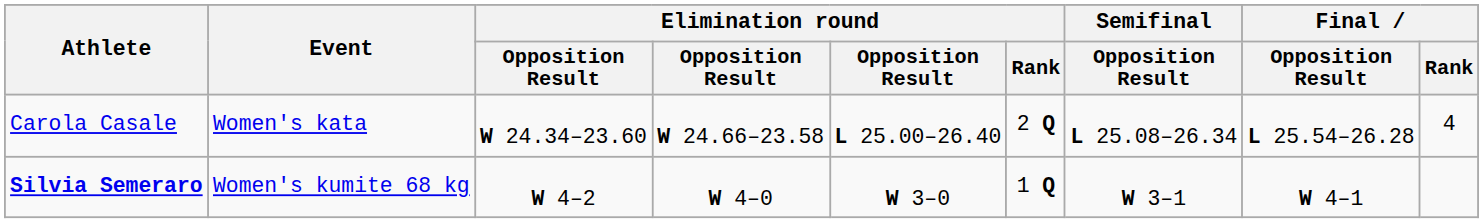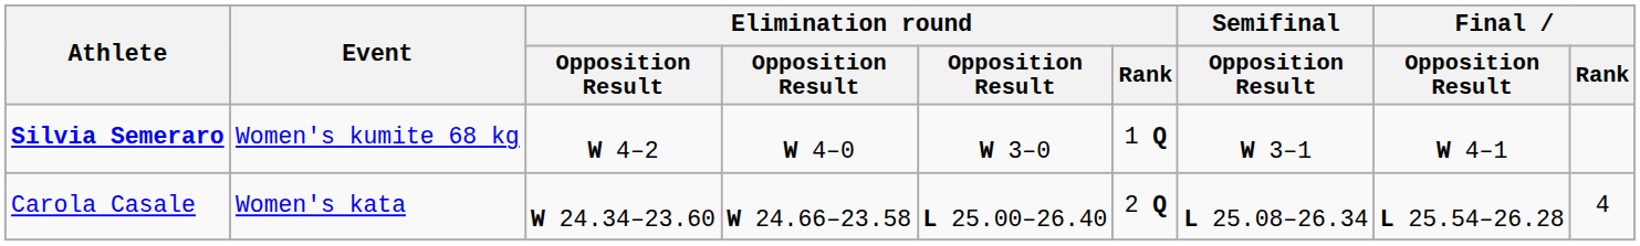rows swapped: Carola Casale <-> Silvia Semeraro
